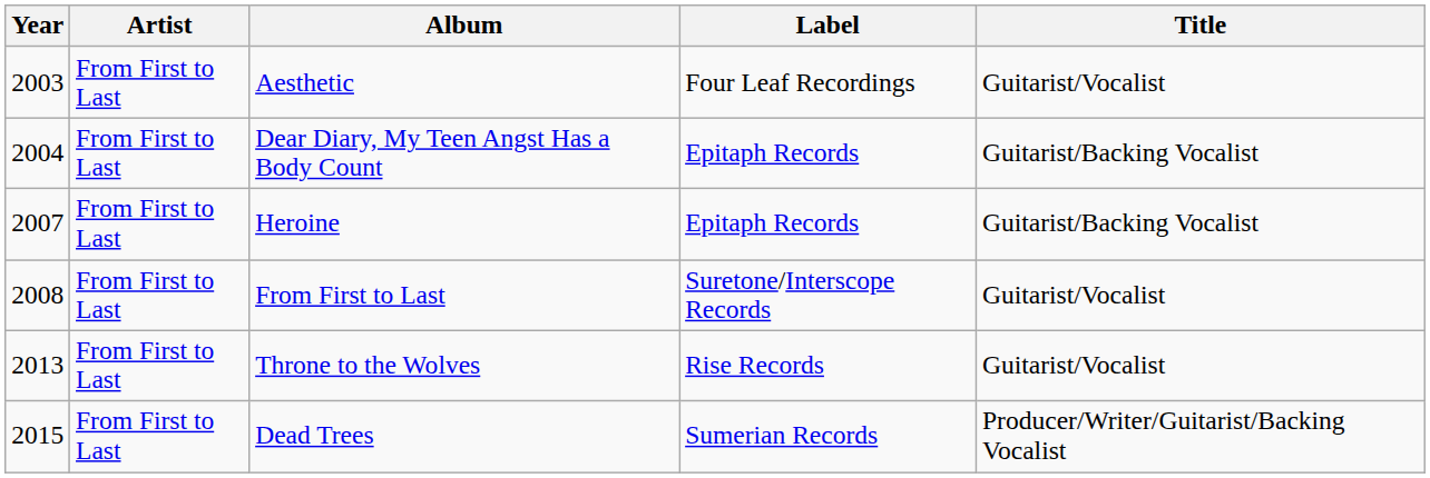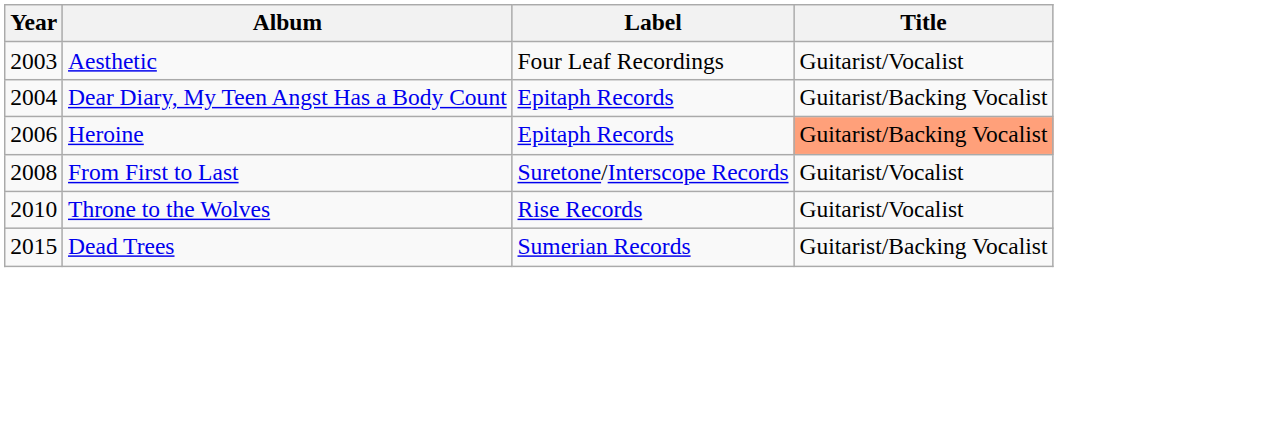- column: Artist | From First to Last | From First to Last | From First to Last | From First to Last | From First to Last | From First to Last
Heroine | Year: 2007 -> 2006
Heroine | Title: no background -> lightsalmon background
Throne to the Wolves | Year: 2013 -> 2010
Dead Trees | Title: Producer/Writer/Guitarist/Backing Vocalist -> Guitarist/Backing Vocalist
